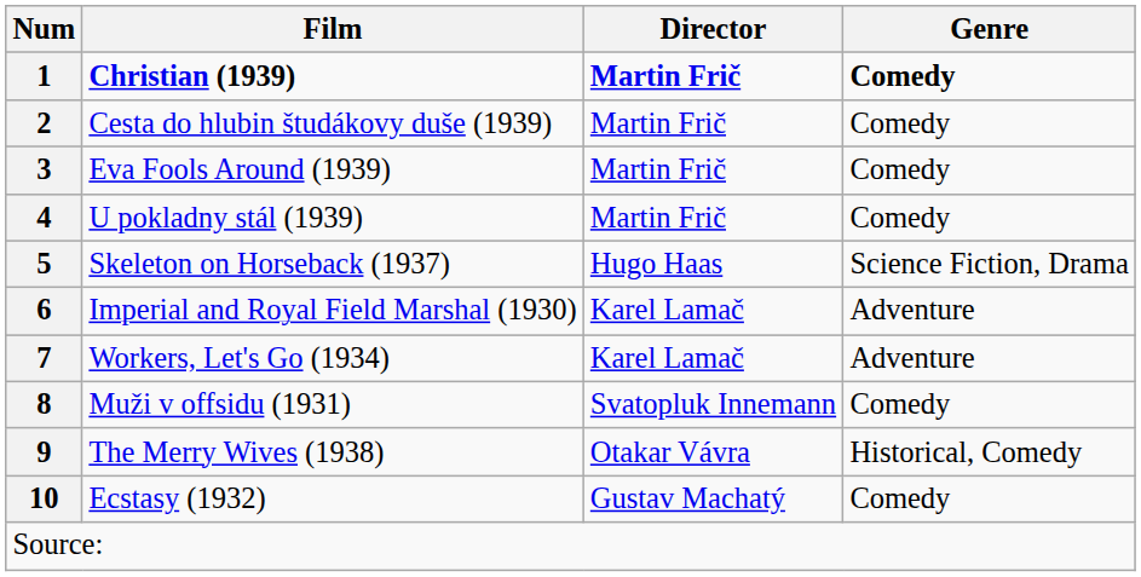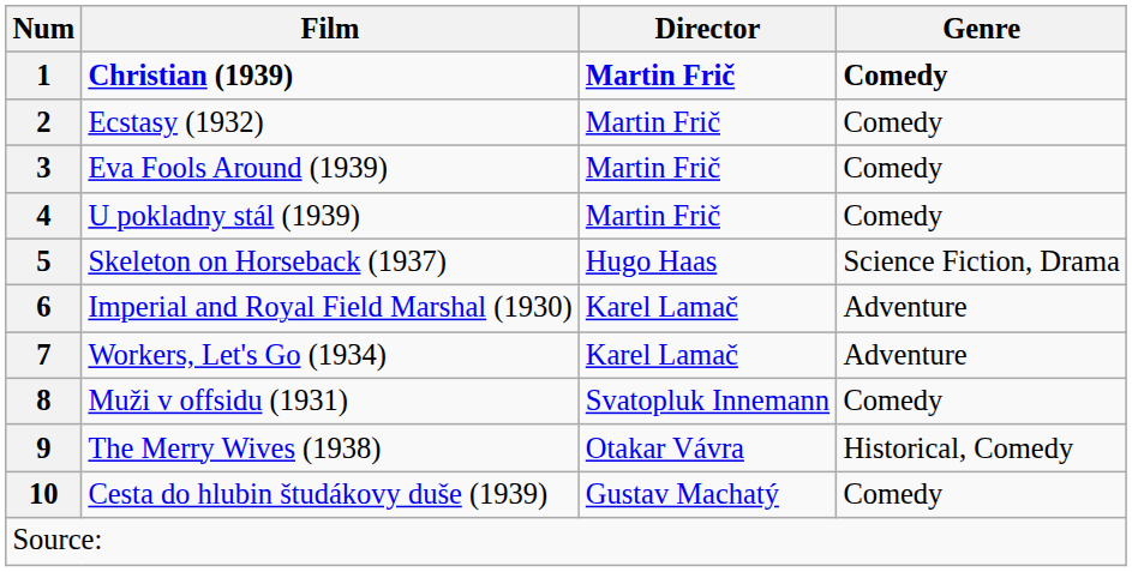2 | Film: Cesta do hlubin študákovy duše (1939) -> Ecstasy (1932)
10 | Film: Ecstasy (1932) -> Cesta do hlubin študákovy duše (1939)
